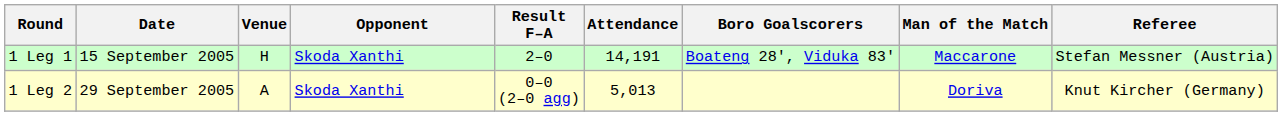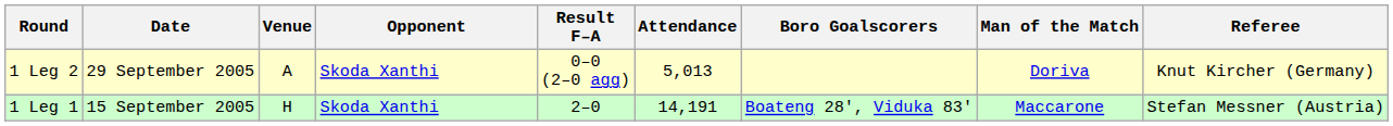rows swapped: 1 Leg 1 <-> 1 Leg 2
